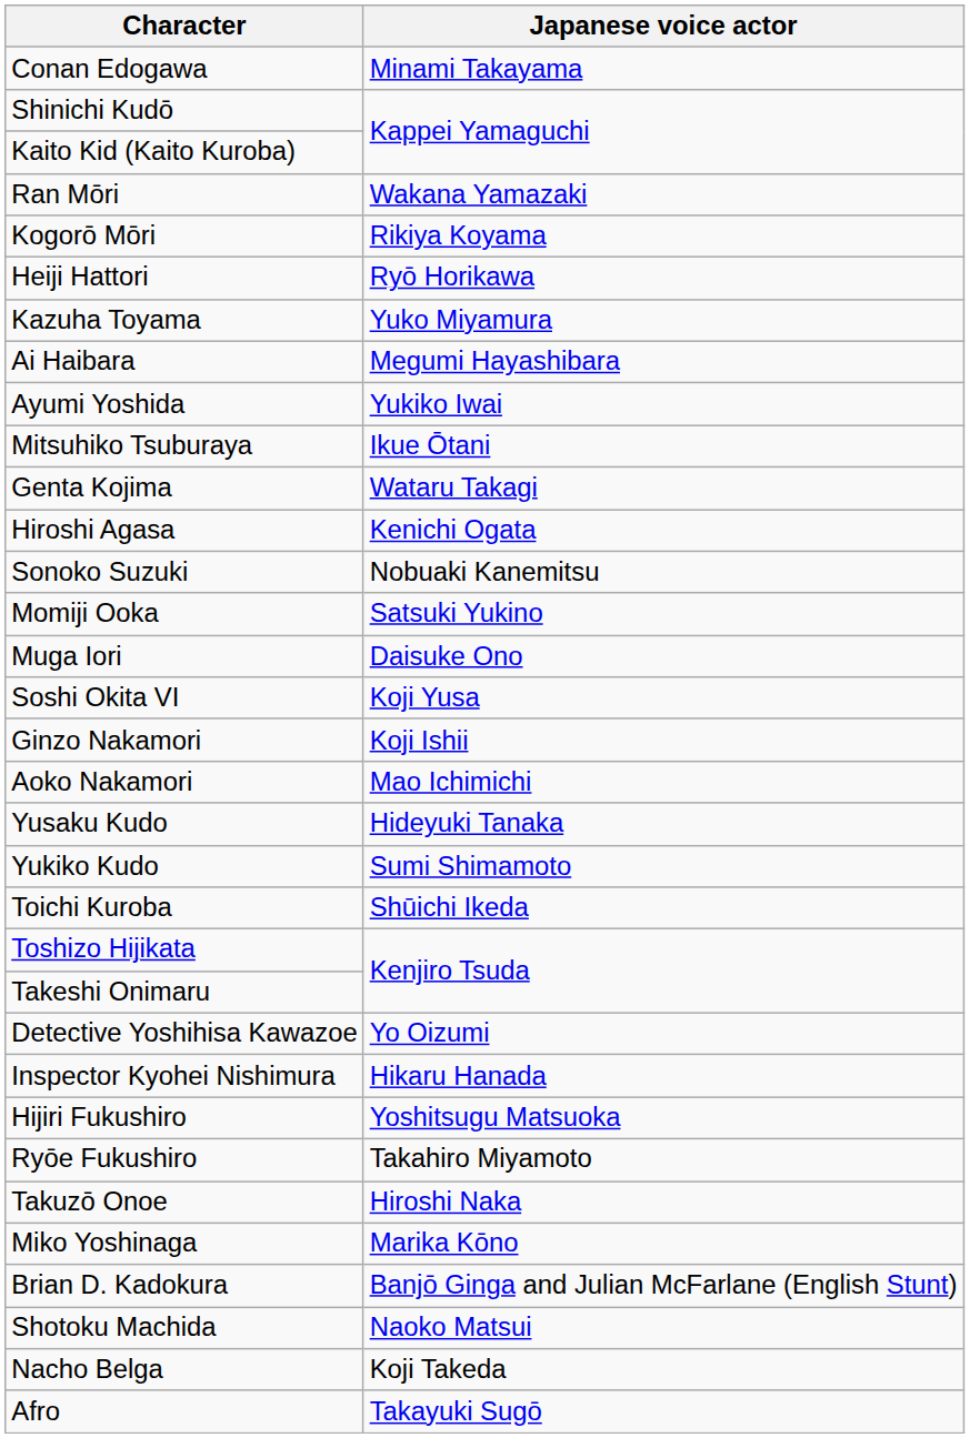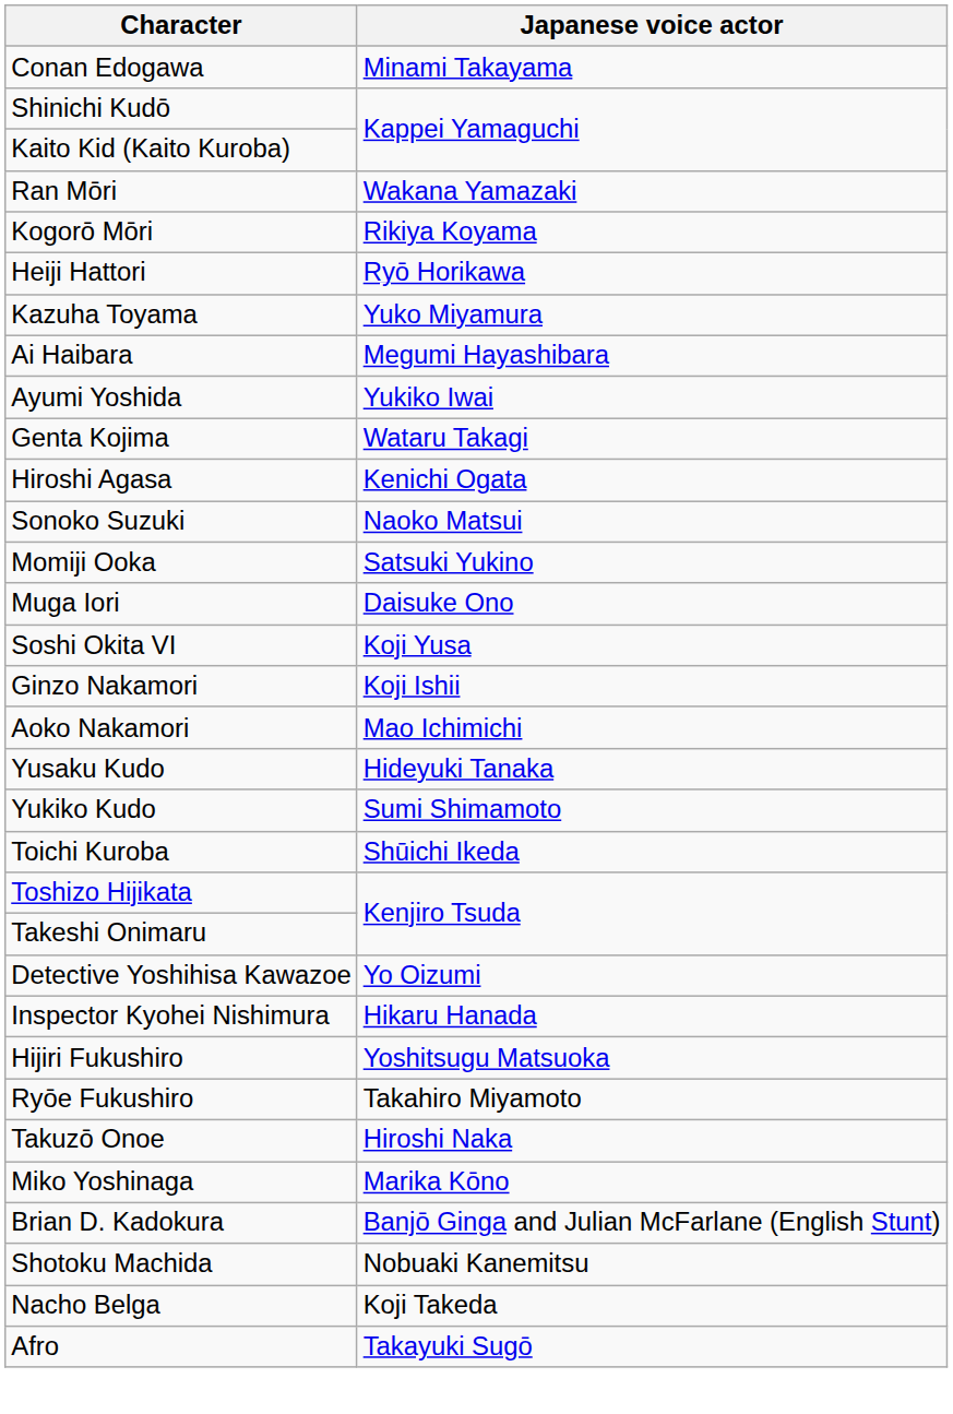- row: Mitsuhiko Tsuburaya | Ikue Ōtani
Sonoko Suzuki | Japanese voice actor: Nobuaki Kanemitsu -> Naoko Matsui
Shotoku Machida | Japanese voice actor: Naoko Matsui -> Nobuaki Kanemitsu
